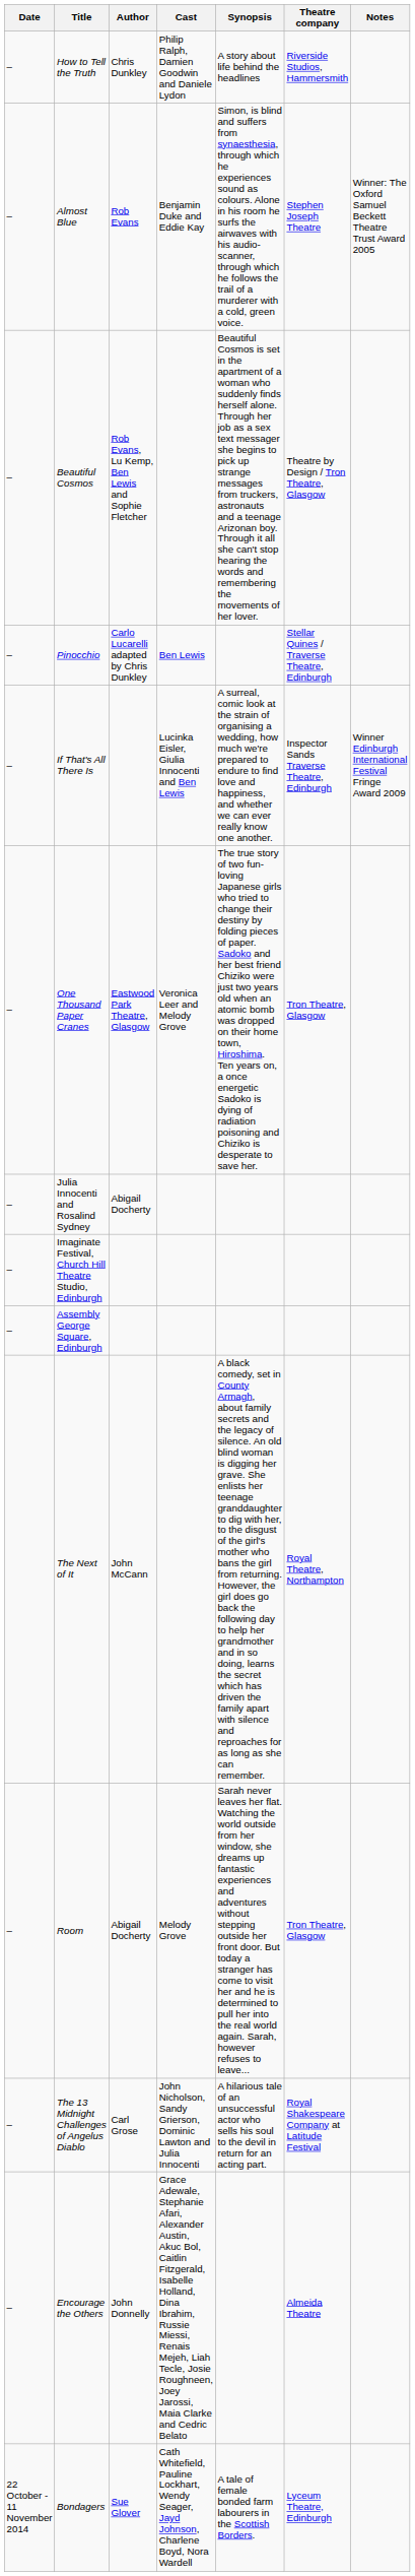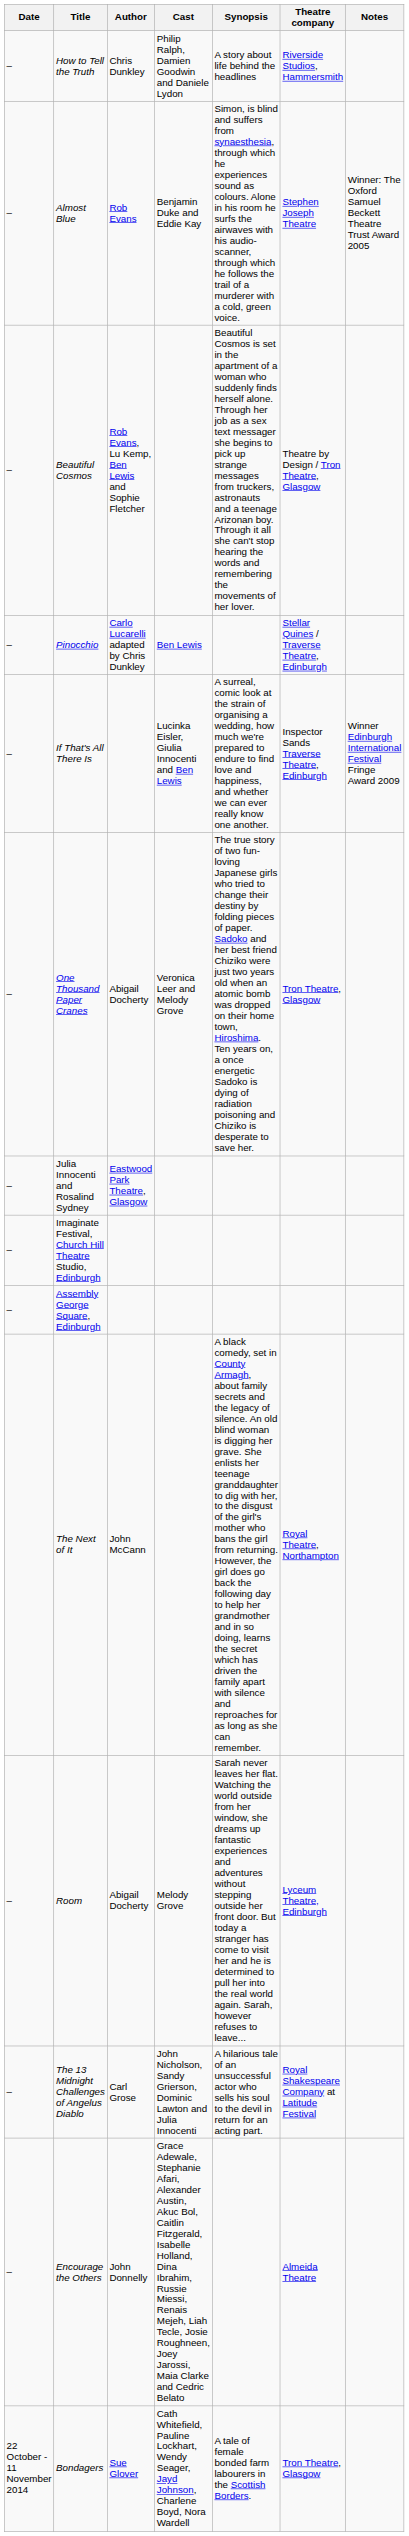One Thousand Paper Cranes | Author: Eastwood Park Theatre, Glasgow -> Abigail Docherty
Julia Innocenti and Rosalind Sydney | Author: Abigail Docherty -> Eastwood Park Theatre, Glasgow
Room | Theatre company: Tron Theatre, Glasgow -> Lyceum Theatre, Edinburgh
Bondagers | Theatre company: Lyceum Theatre, Edinburgh -> Tron Theatre, Glasgow
